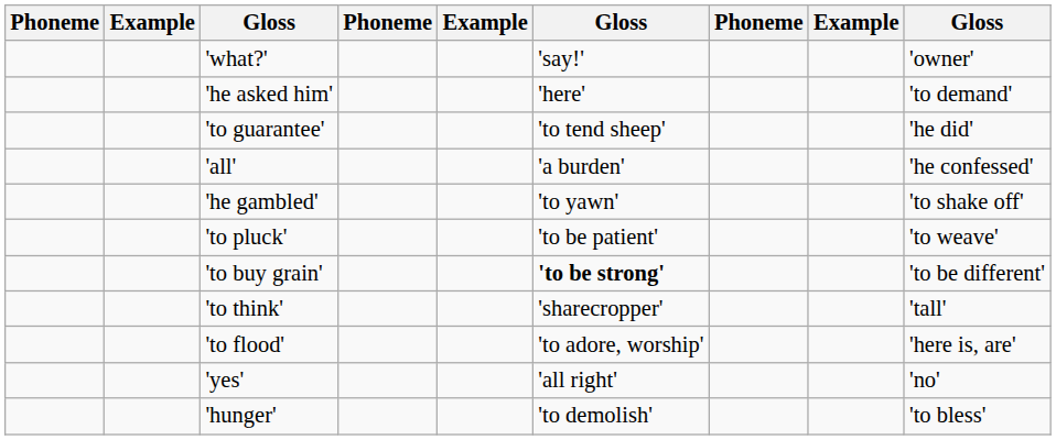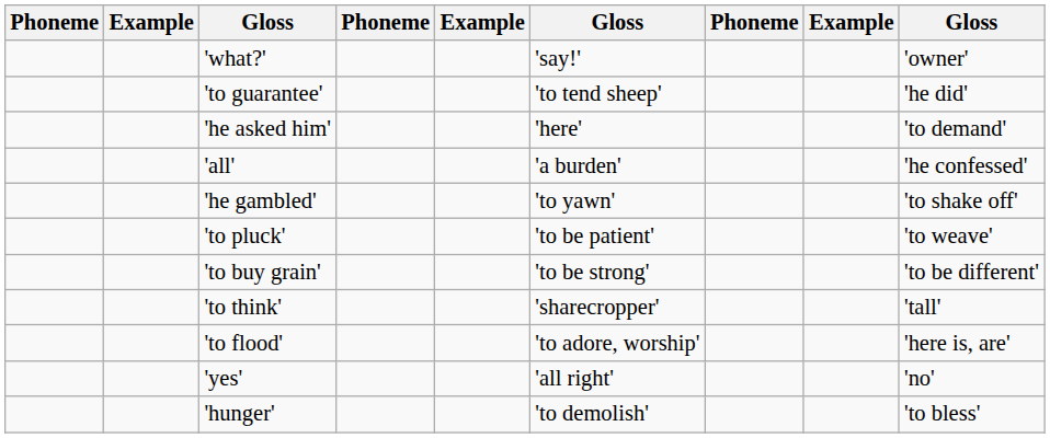rows swapped: 'he asked him' <-> 'to guarantee'
'to buy grain' | column 6: bold -> normal
